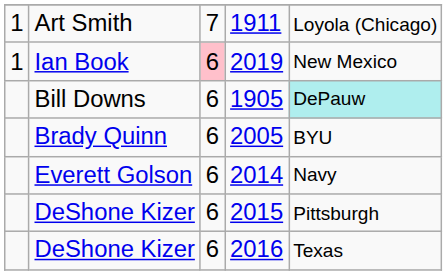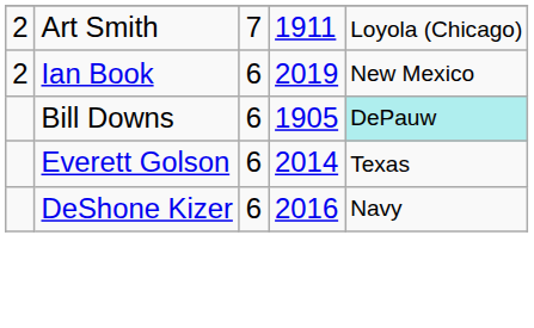1911 | column 1: 1 -> 2
2019 | column 1: 1 -> 2
2019 | column 3: pink background -> no background
- row: Brady Quinn | 6 | 2005 | BYU
2014 | column 5: Navy -> Texas
- row: DeShone Kizer | 6 | 2015 | Pittsburgh
2016 | column 5: Texas -> Navy
